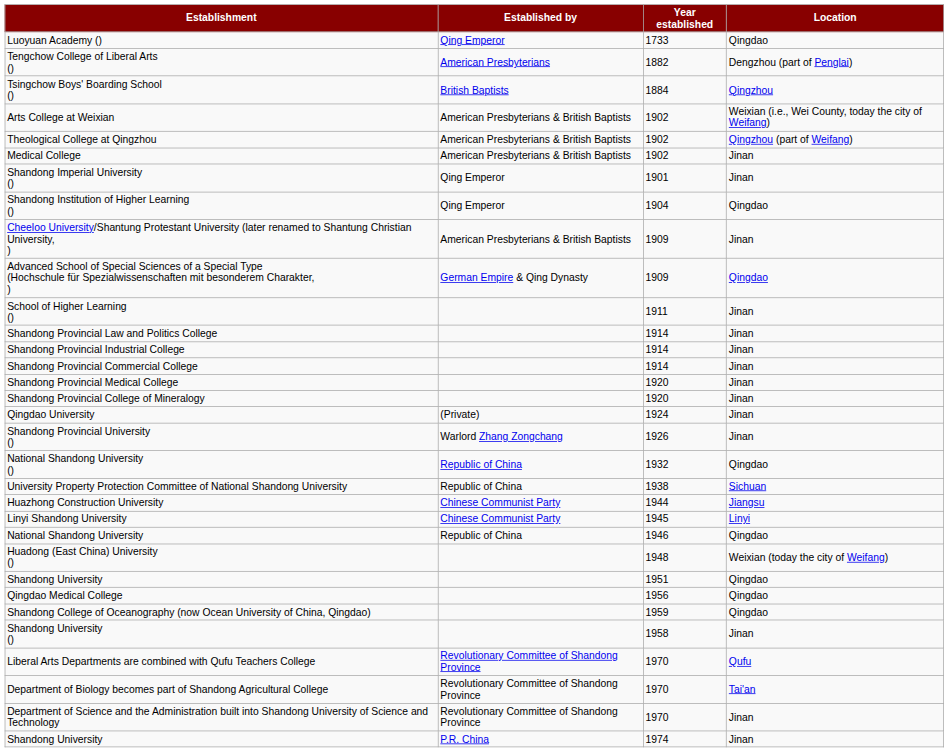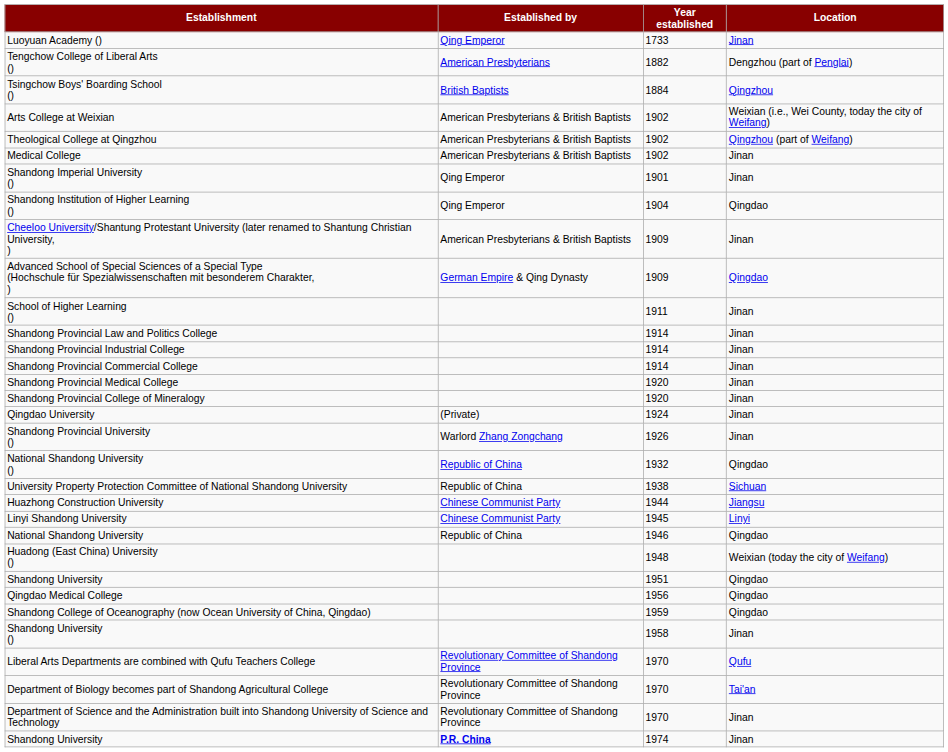Luoyuan Academy () | Location: Qingdao -> Jinan
Shandong University / 1974 | Established by: normal -> bold
